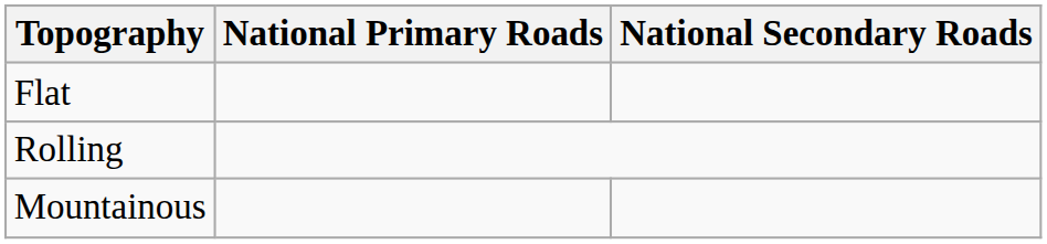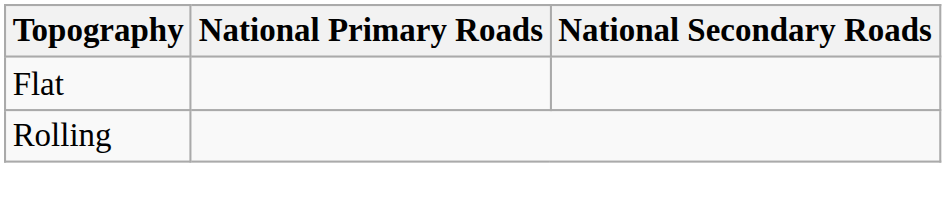- row: Mountainous
